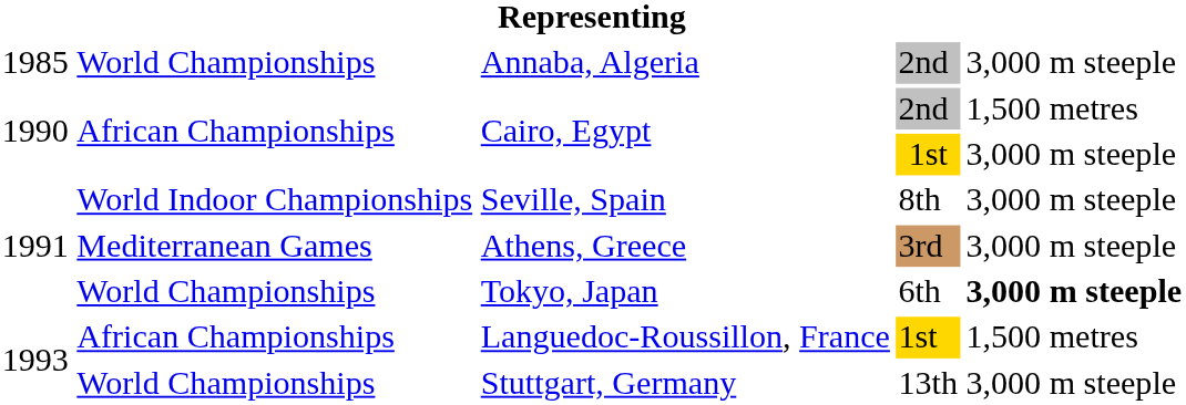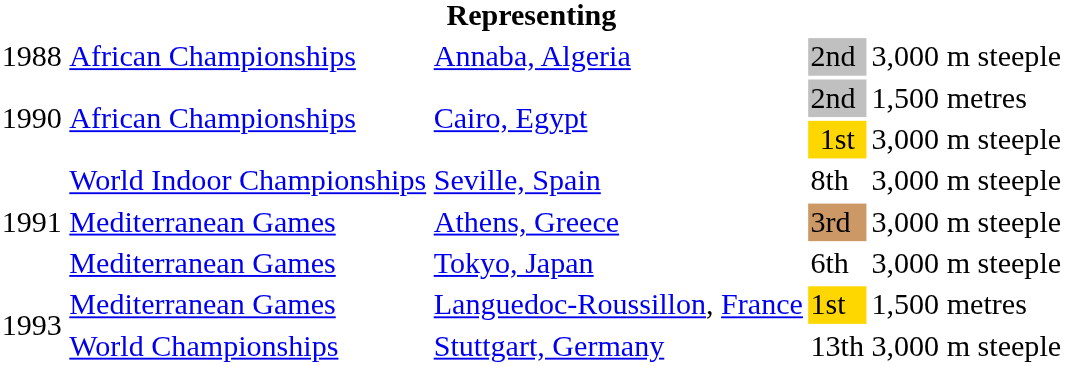Annaba, Algeria | column 1: 1985 -> 1988
Annaba, Algeria | column 2: World Championships -> African Championships
Tokyo, Japan | column 2: World Championships -> Mediterranean Games
Tokyo, Japan | column 5: bold -> normal
Languedoc-Roussillon, France | column 2: African Championships -> Mediterranean Games
